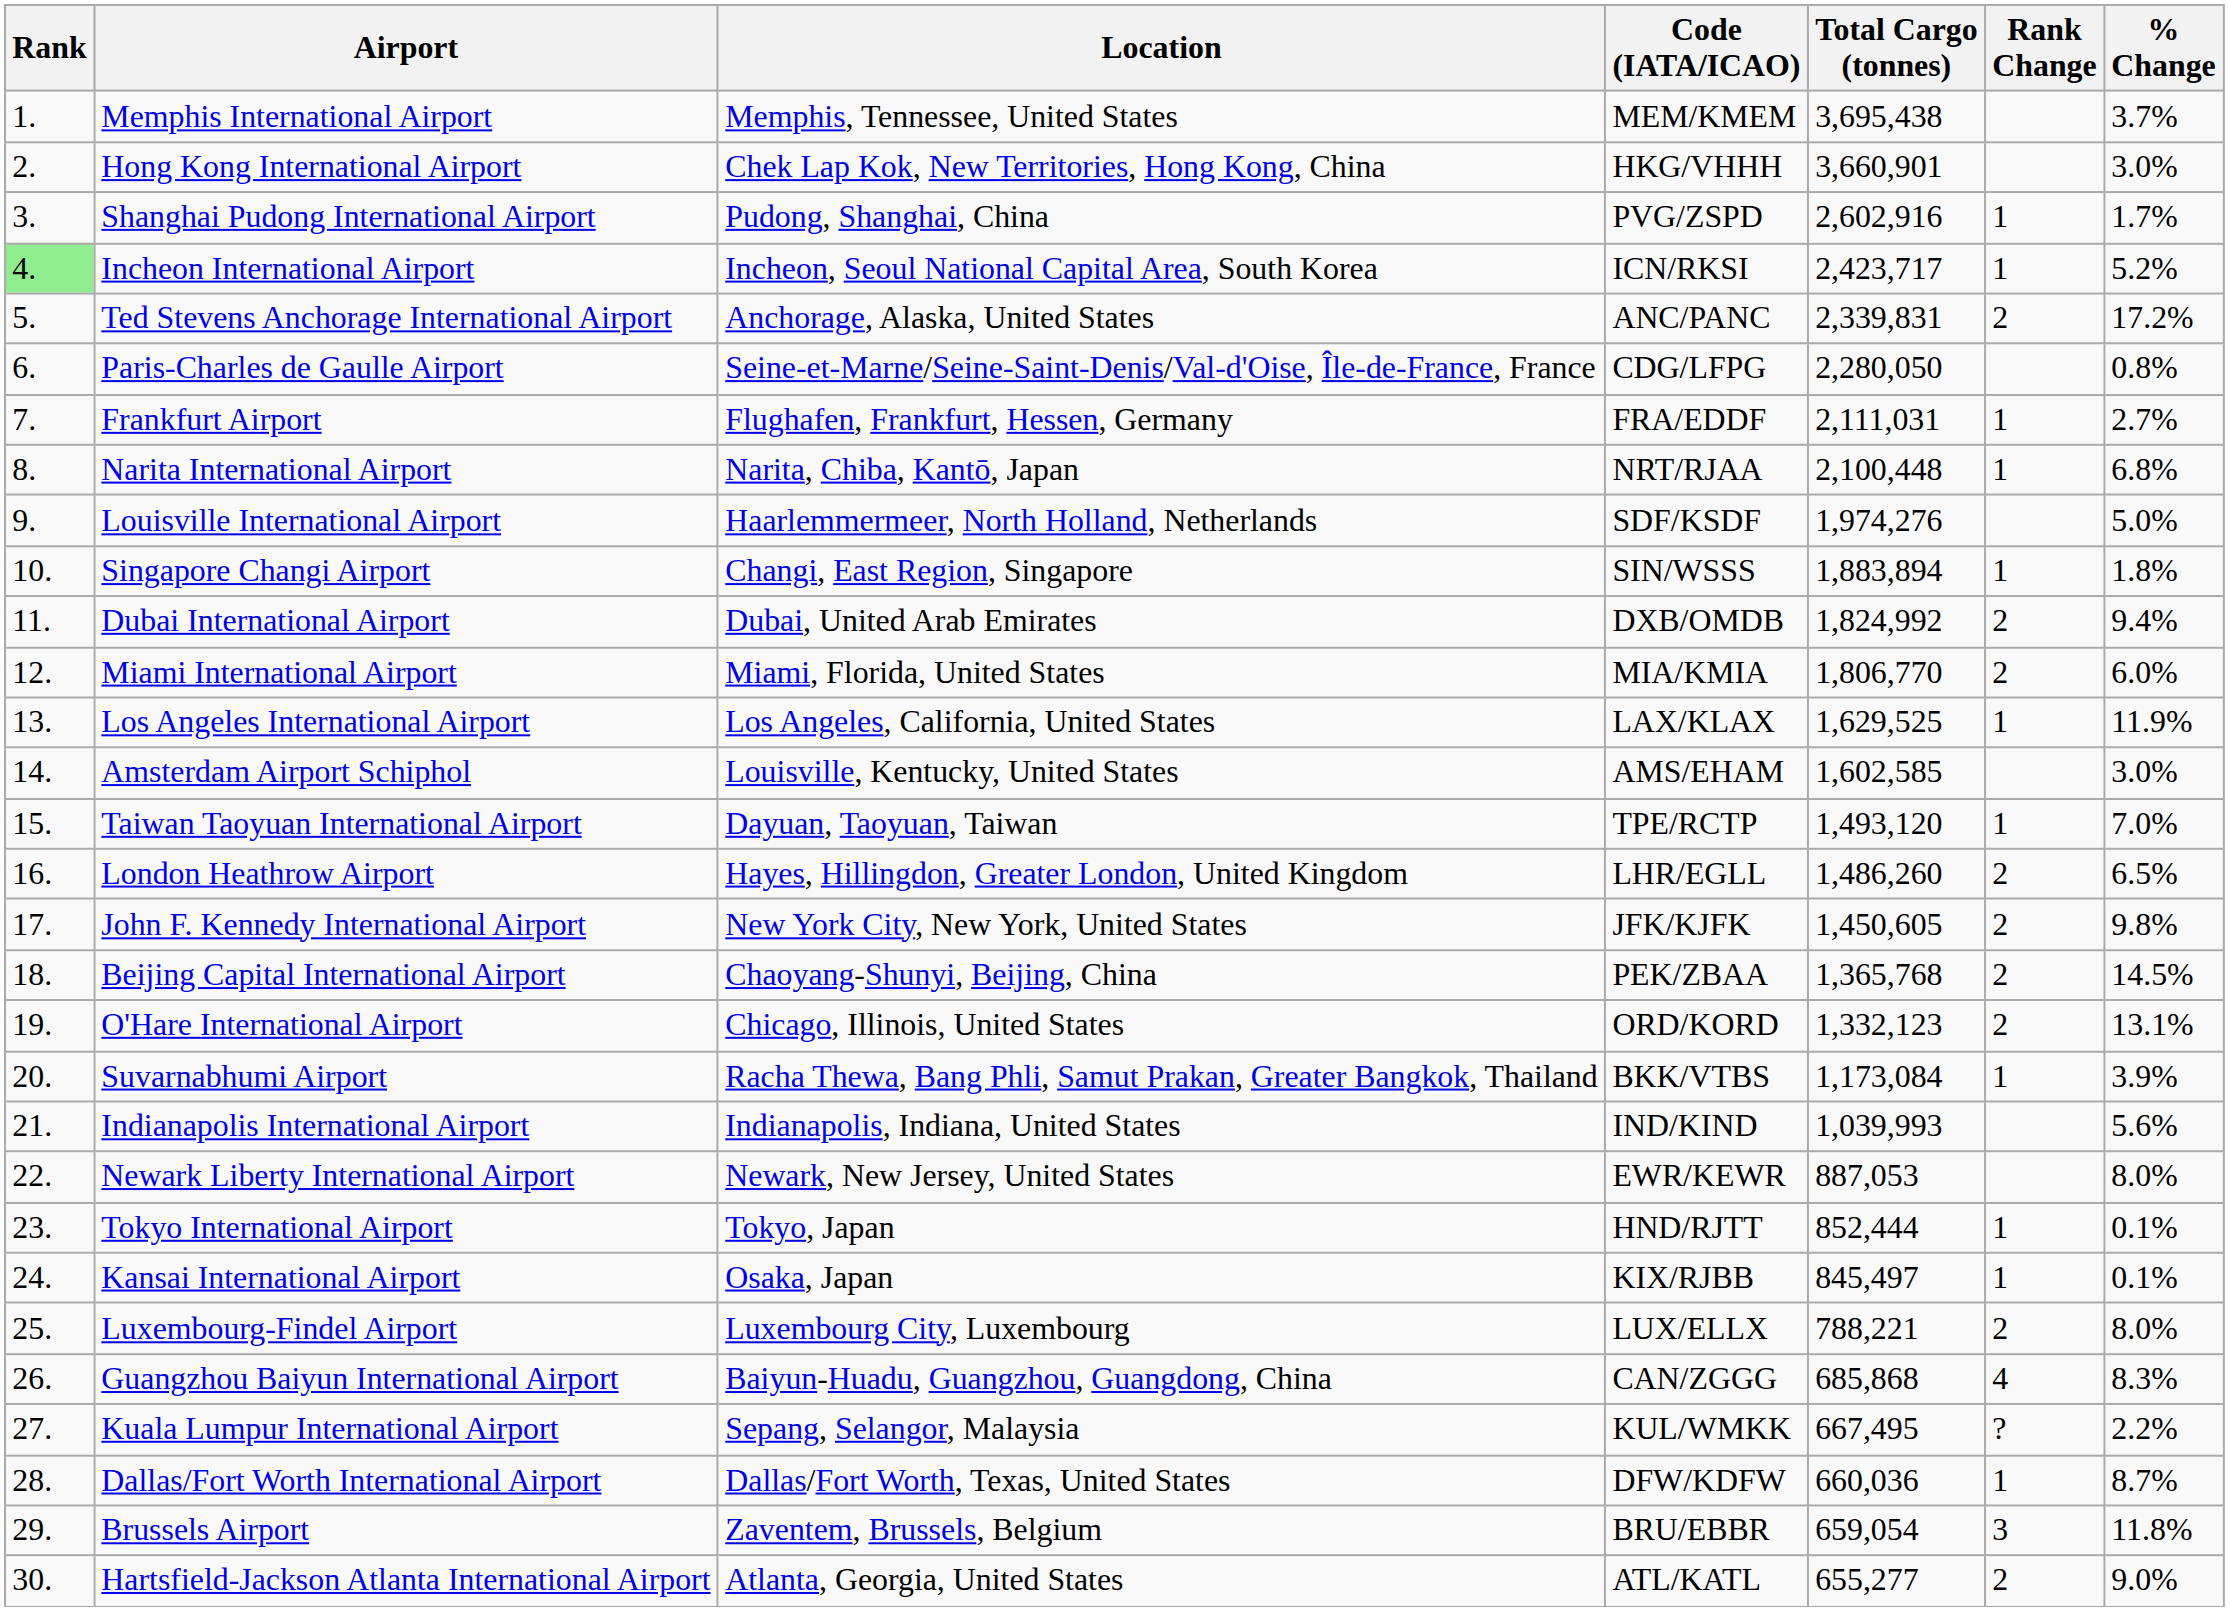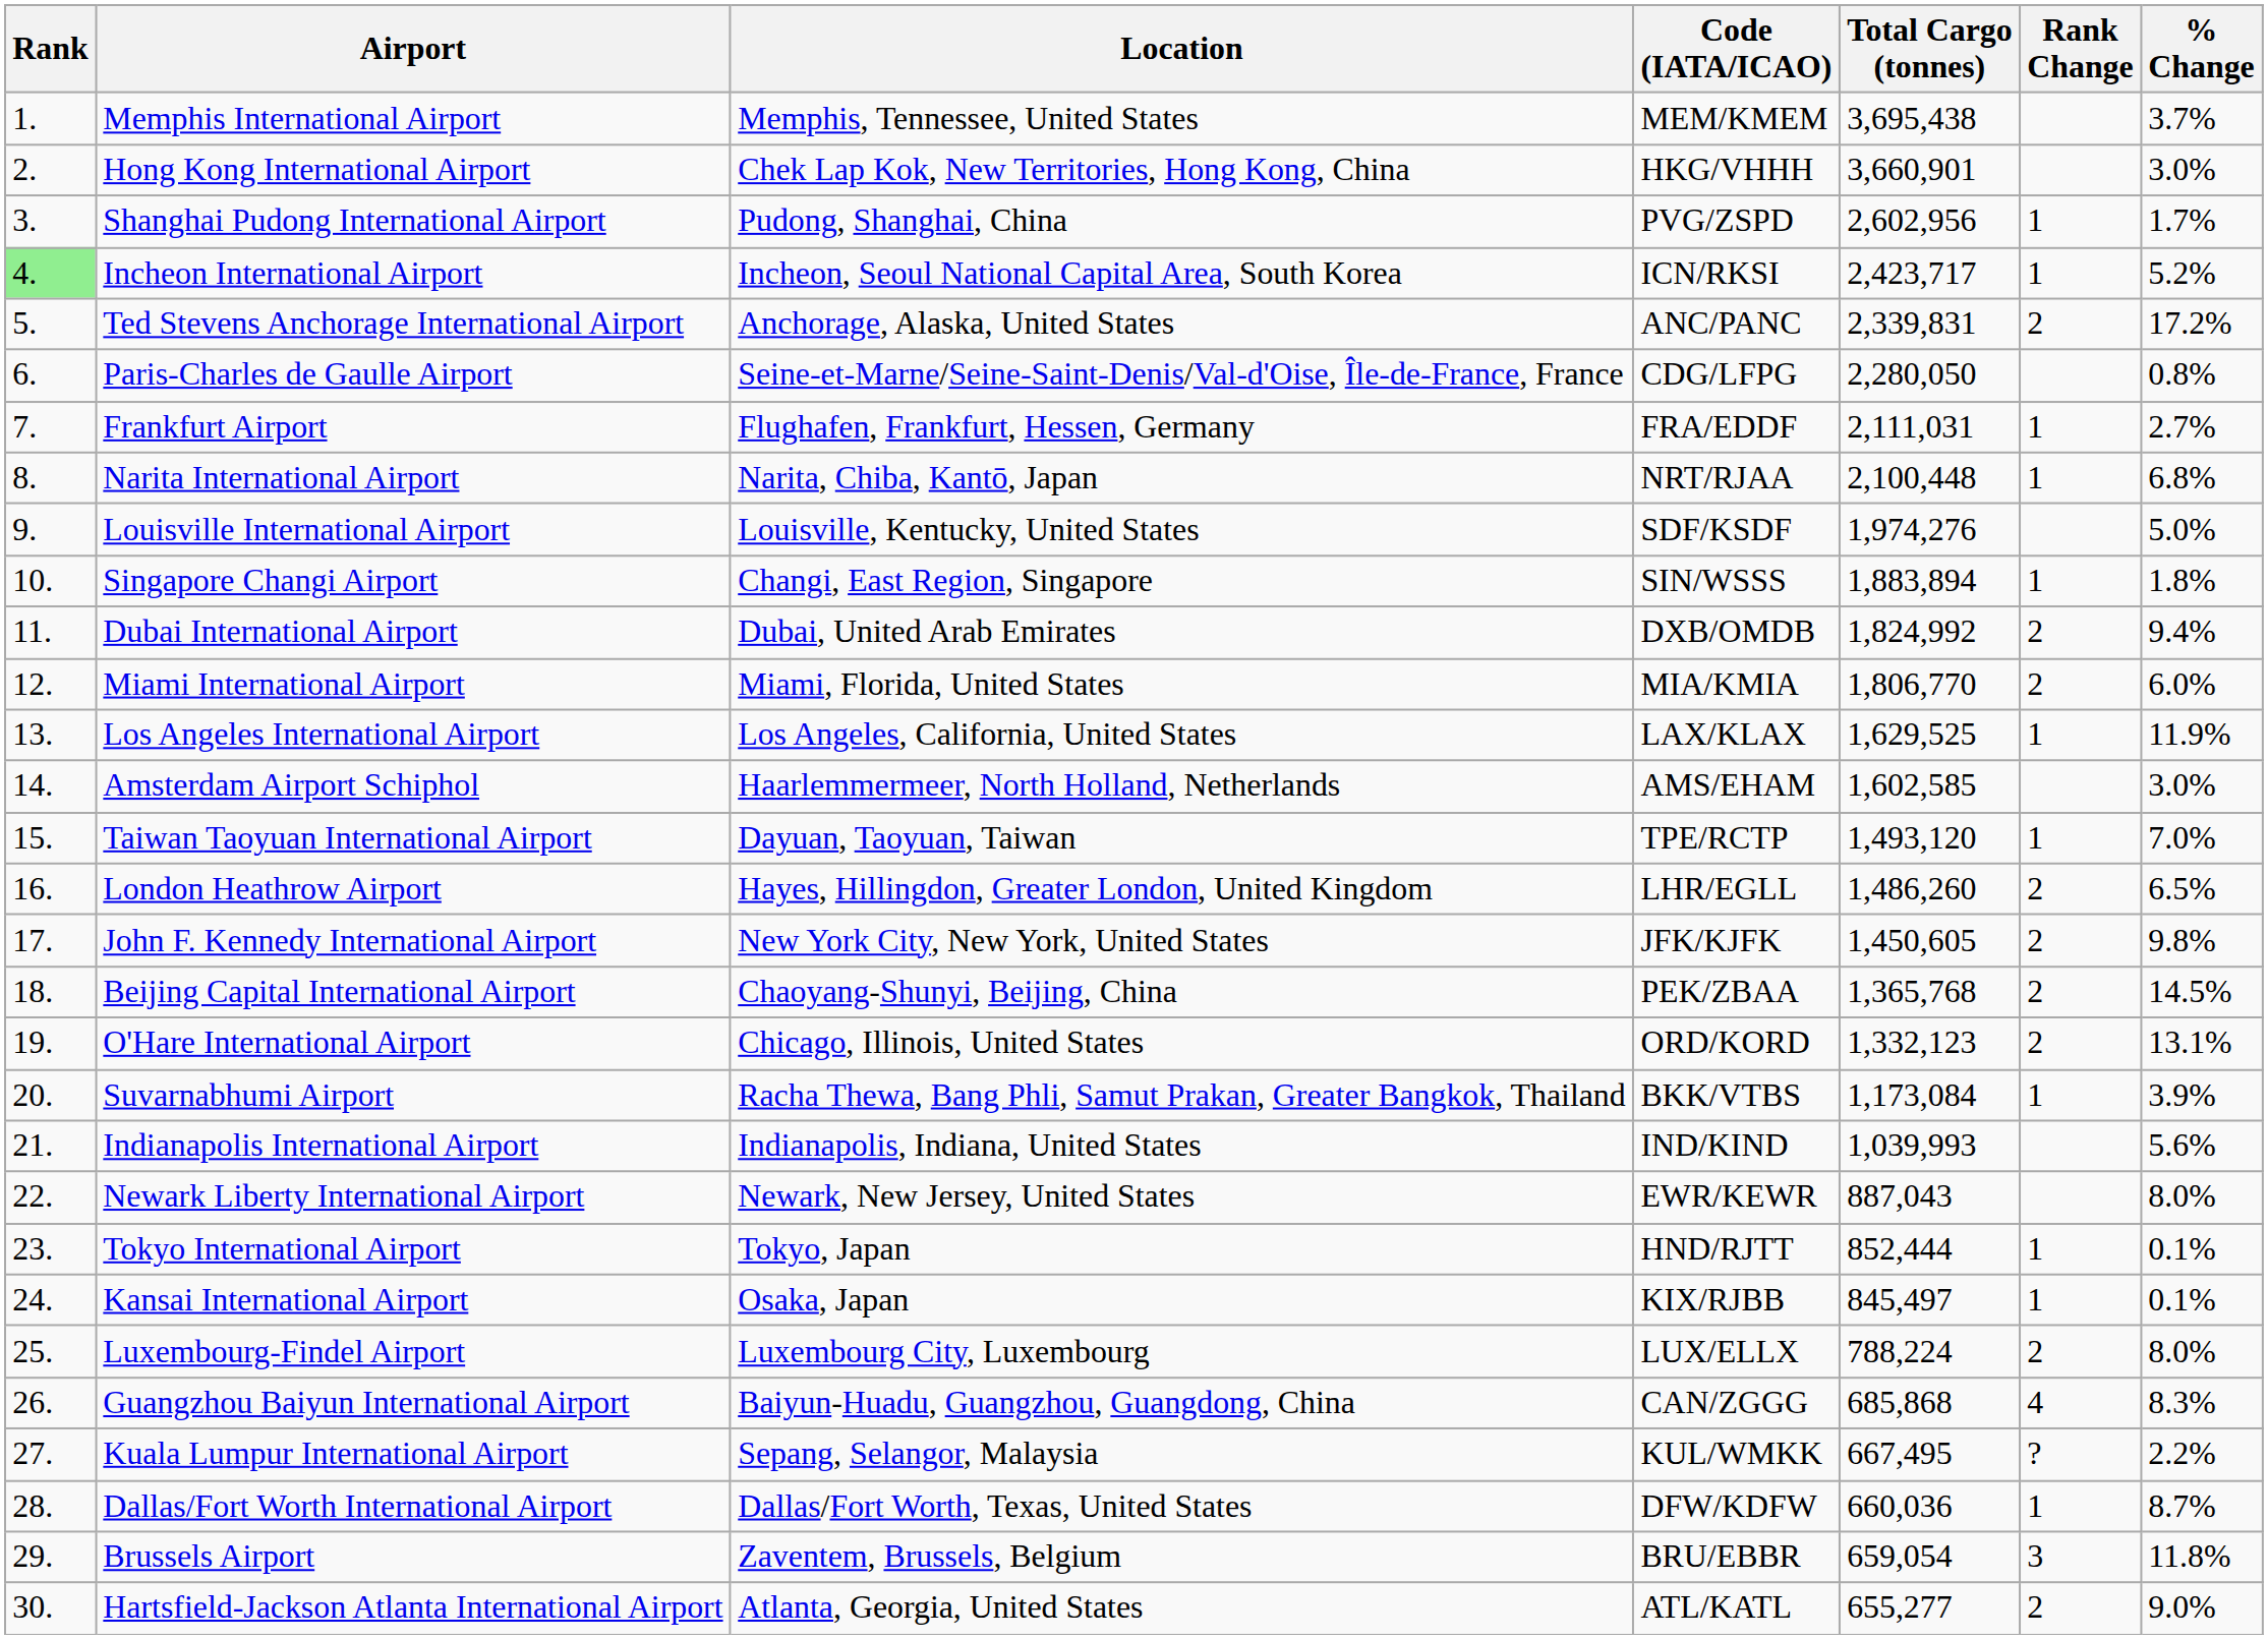Shanghai Pudong International Airport | Total Cargo (tonnes): 2,602,916 -> 2,602,956
Louisville International Airport | Location: Haarlemmermeer, North Holland, Netherlands -> Louisville, Kentucky, United States
Amsterdam Airport Schiphol | Location: Louisville, Kentucky, United States -> Haarlemmermeer, North Holland, Netherlands
Newark Liberty International Airport | Total Cargo (tonnes): 887,053 -> 887,043
Luxembourg-Findel Airport | Total Cargo (tonnes): 788,221 -> 788,224
